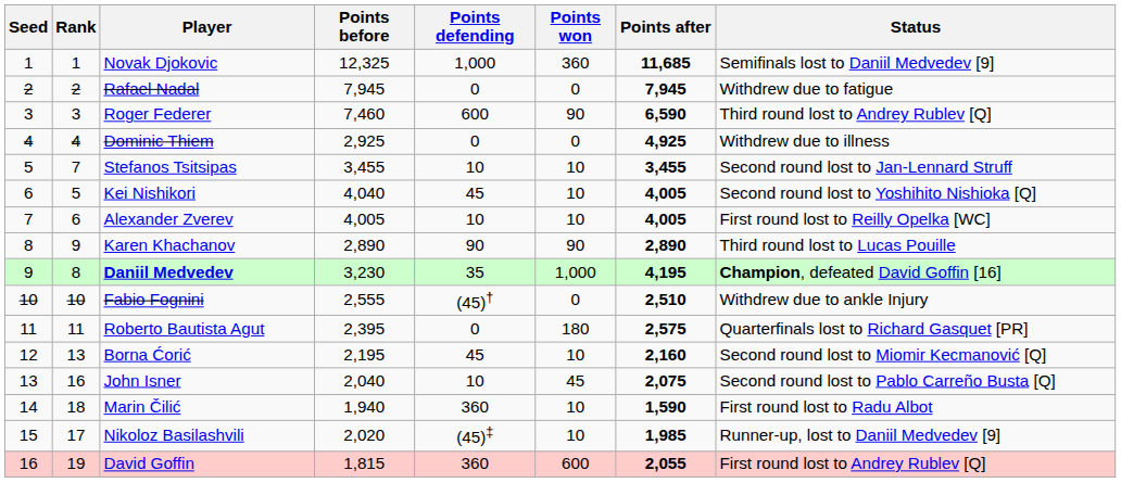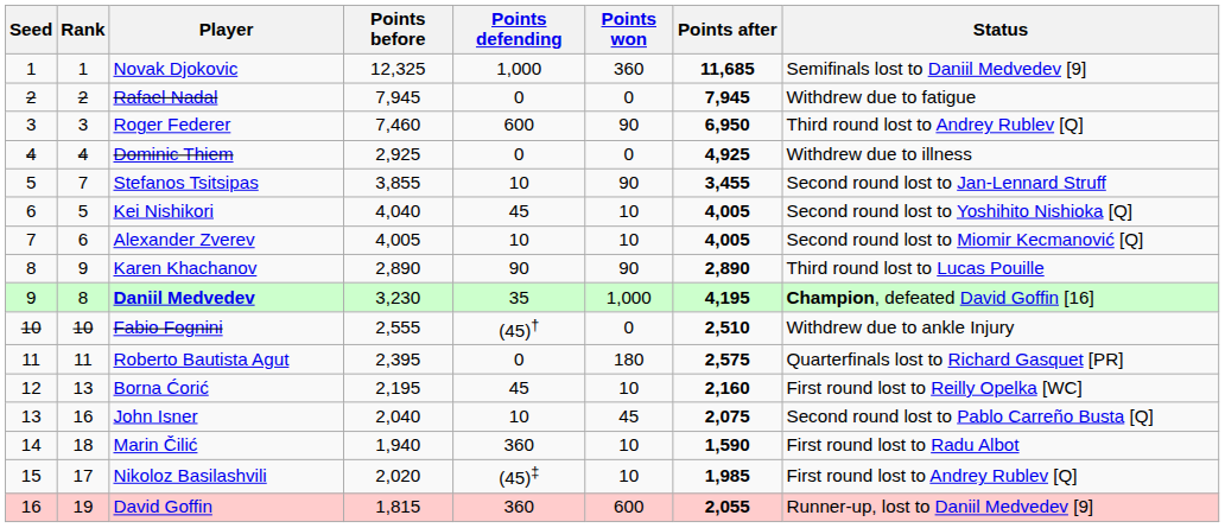Roger Federer | Points after: 6,590 -> 6,950
Stefanos Tsitsipas | Points before: 3,455 -> 3,855
Stefanos Tsitsipas | Points won: 10 -> 90
Alexander Zverev | Status: First round lost to Reilly Opelka [WC] -> Second round lost to Miomir Kecmanović [Q]
Borna Ćorić | Status: Second round lost to Miomir Kecmanović [Q] -> First round lost to Reilly Opelka [WC]
Nikoloz Basilashvili | Status: Runner-up, lost to Daniil Medvedev [9] -> First round lost to Andrey Rublev [Q]
David Goffin | Status: First round lost to Andrey Rublev [Q] -> Runner-up, lost to Daniil Medvedev [9]
